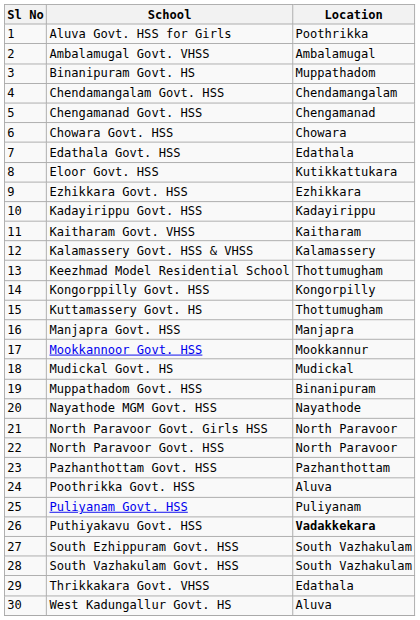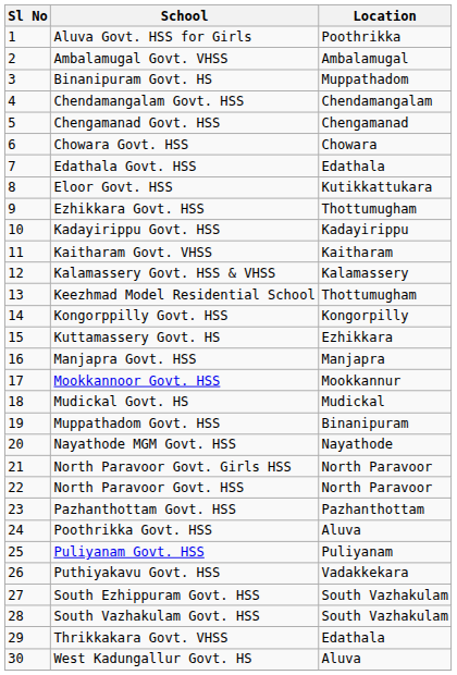Ezhikkara Govt. HSS | Location: Ezhikkara -> Thottumugham
Kuttamassery Govt. HS | Location: Thottumugham -> Ezhikkara
Puthiyakavu Govt. HSS | Location: bold -> normal
